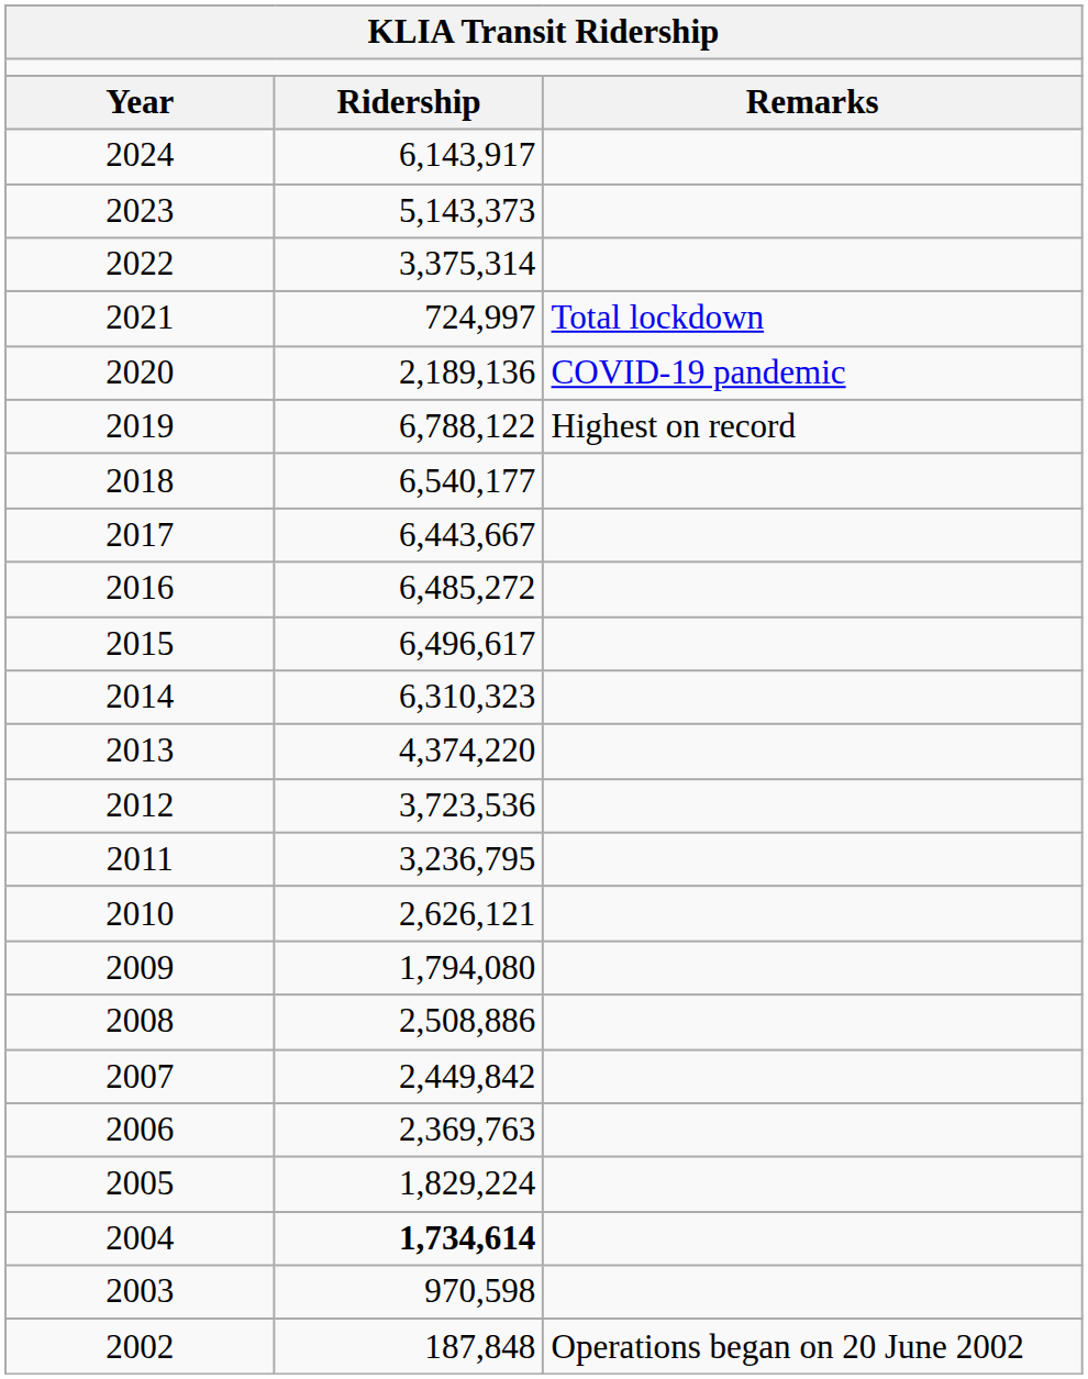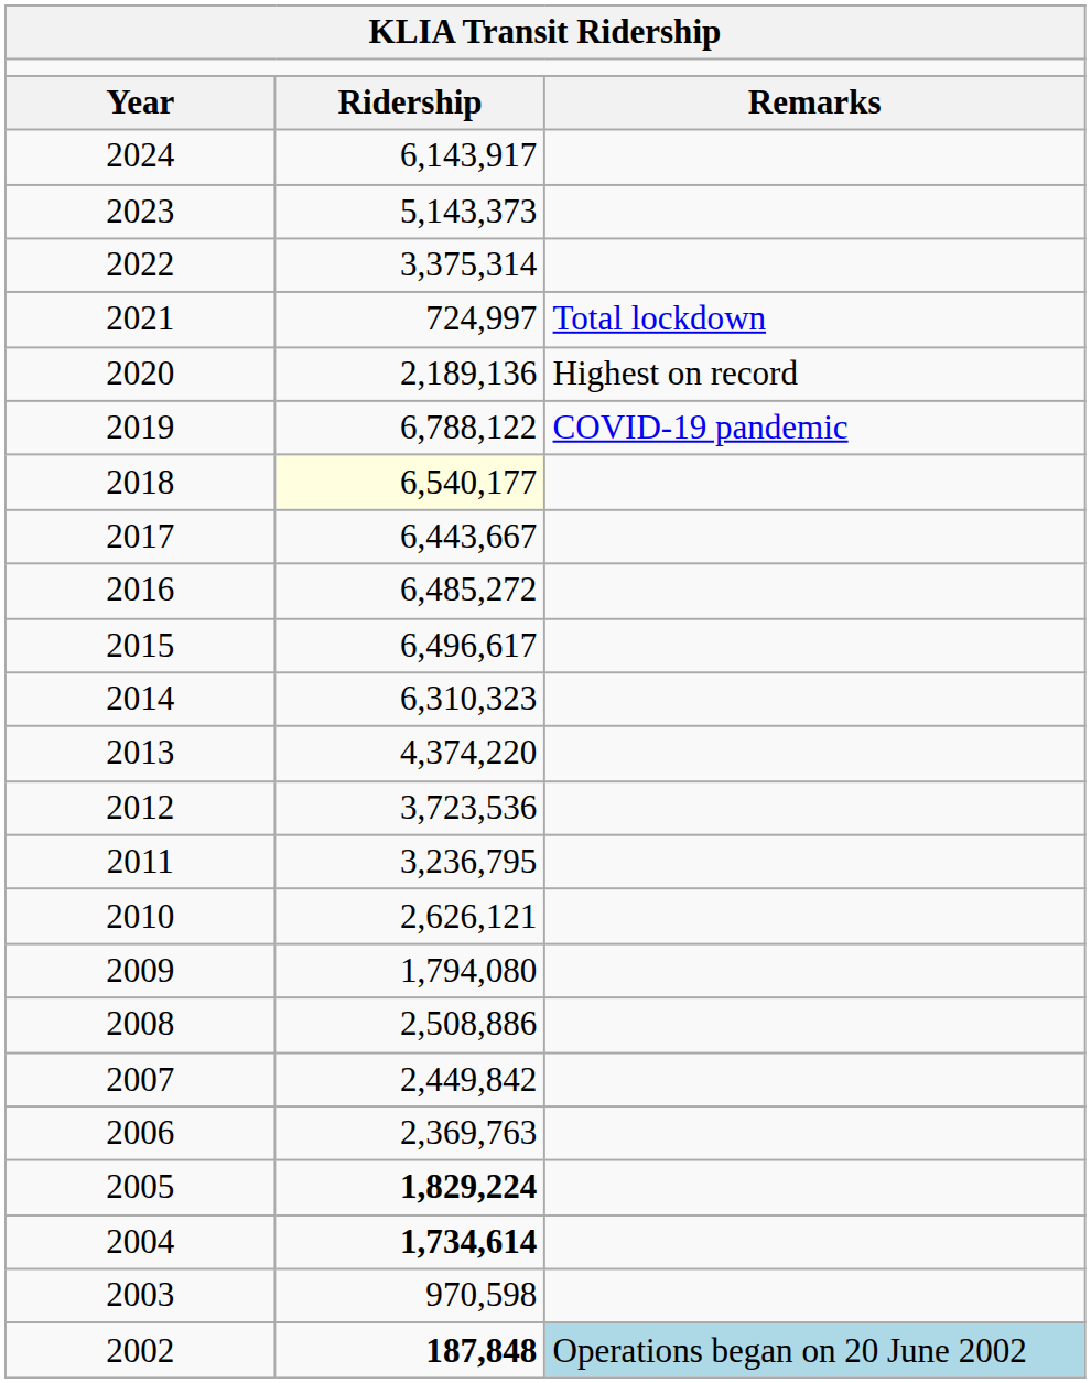2020 | column 3: COVID-19 pandemic -> Highest on record
2019 | column 3: Highest on record -> COVID-19 pandemic
2018 | column 2: no background -> lightyellow background
2005 | column 2: normal -> bold
2002 | column 2: normal -> bold
2002 | column 3: no background -> lightblue background
